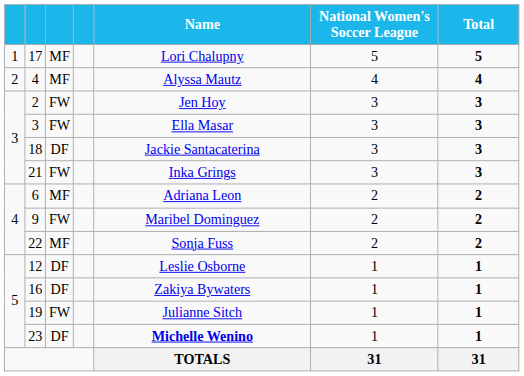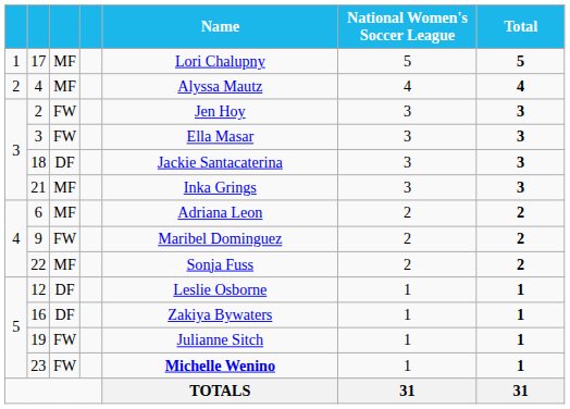21 | column 3: FW -> MF
23 | column 3: DF -> FW
